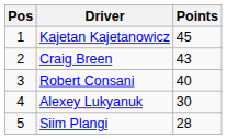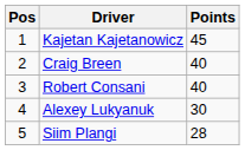Craig Breen | Points: 43 -> 40
